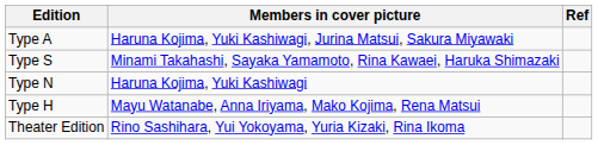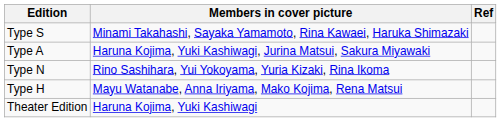rows swapped: Type A <-> Type S
Type N | Members in cover picture: Haruna Kojima, Yuki Kashiwagi -> Rino Sashihara, Yui Yokoyama, Yuria Kizaki, Rina Ikoma
Theater Edition | Members in cover picture: Rino Sashihara, Yui Yokoyama, Yuria Kizaki, Rina Ikoma -> Haruna Kojima, Yuki Kashiwagi
